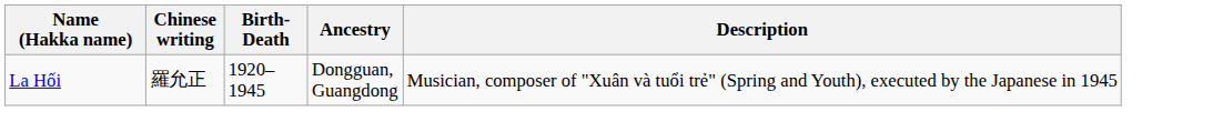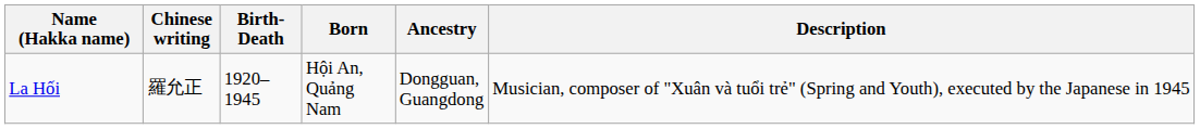+ column: Born | Hội An, Quảng Nam
